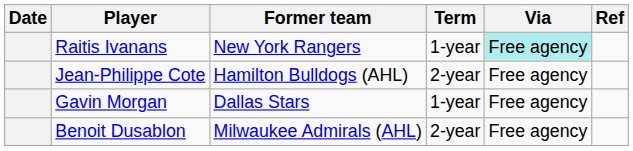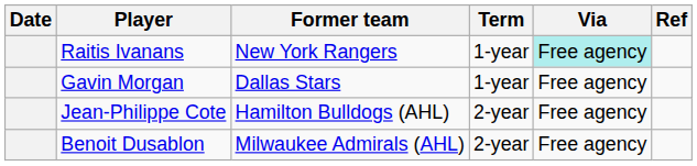rows swapped: Gavin Morgan <-> Jean-Philippe Cote
